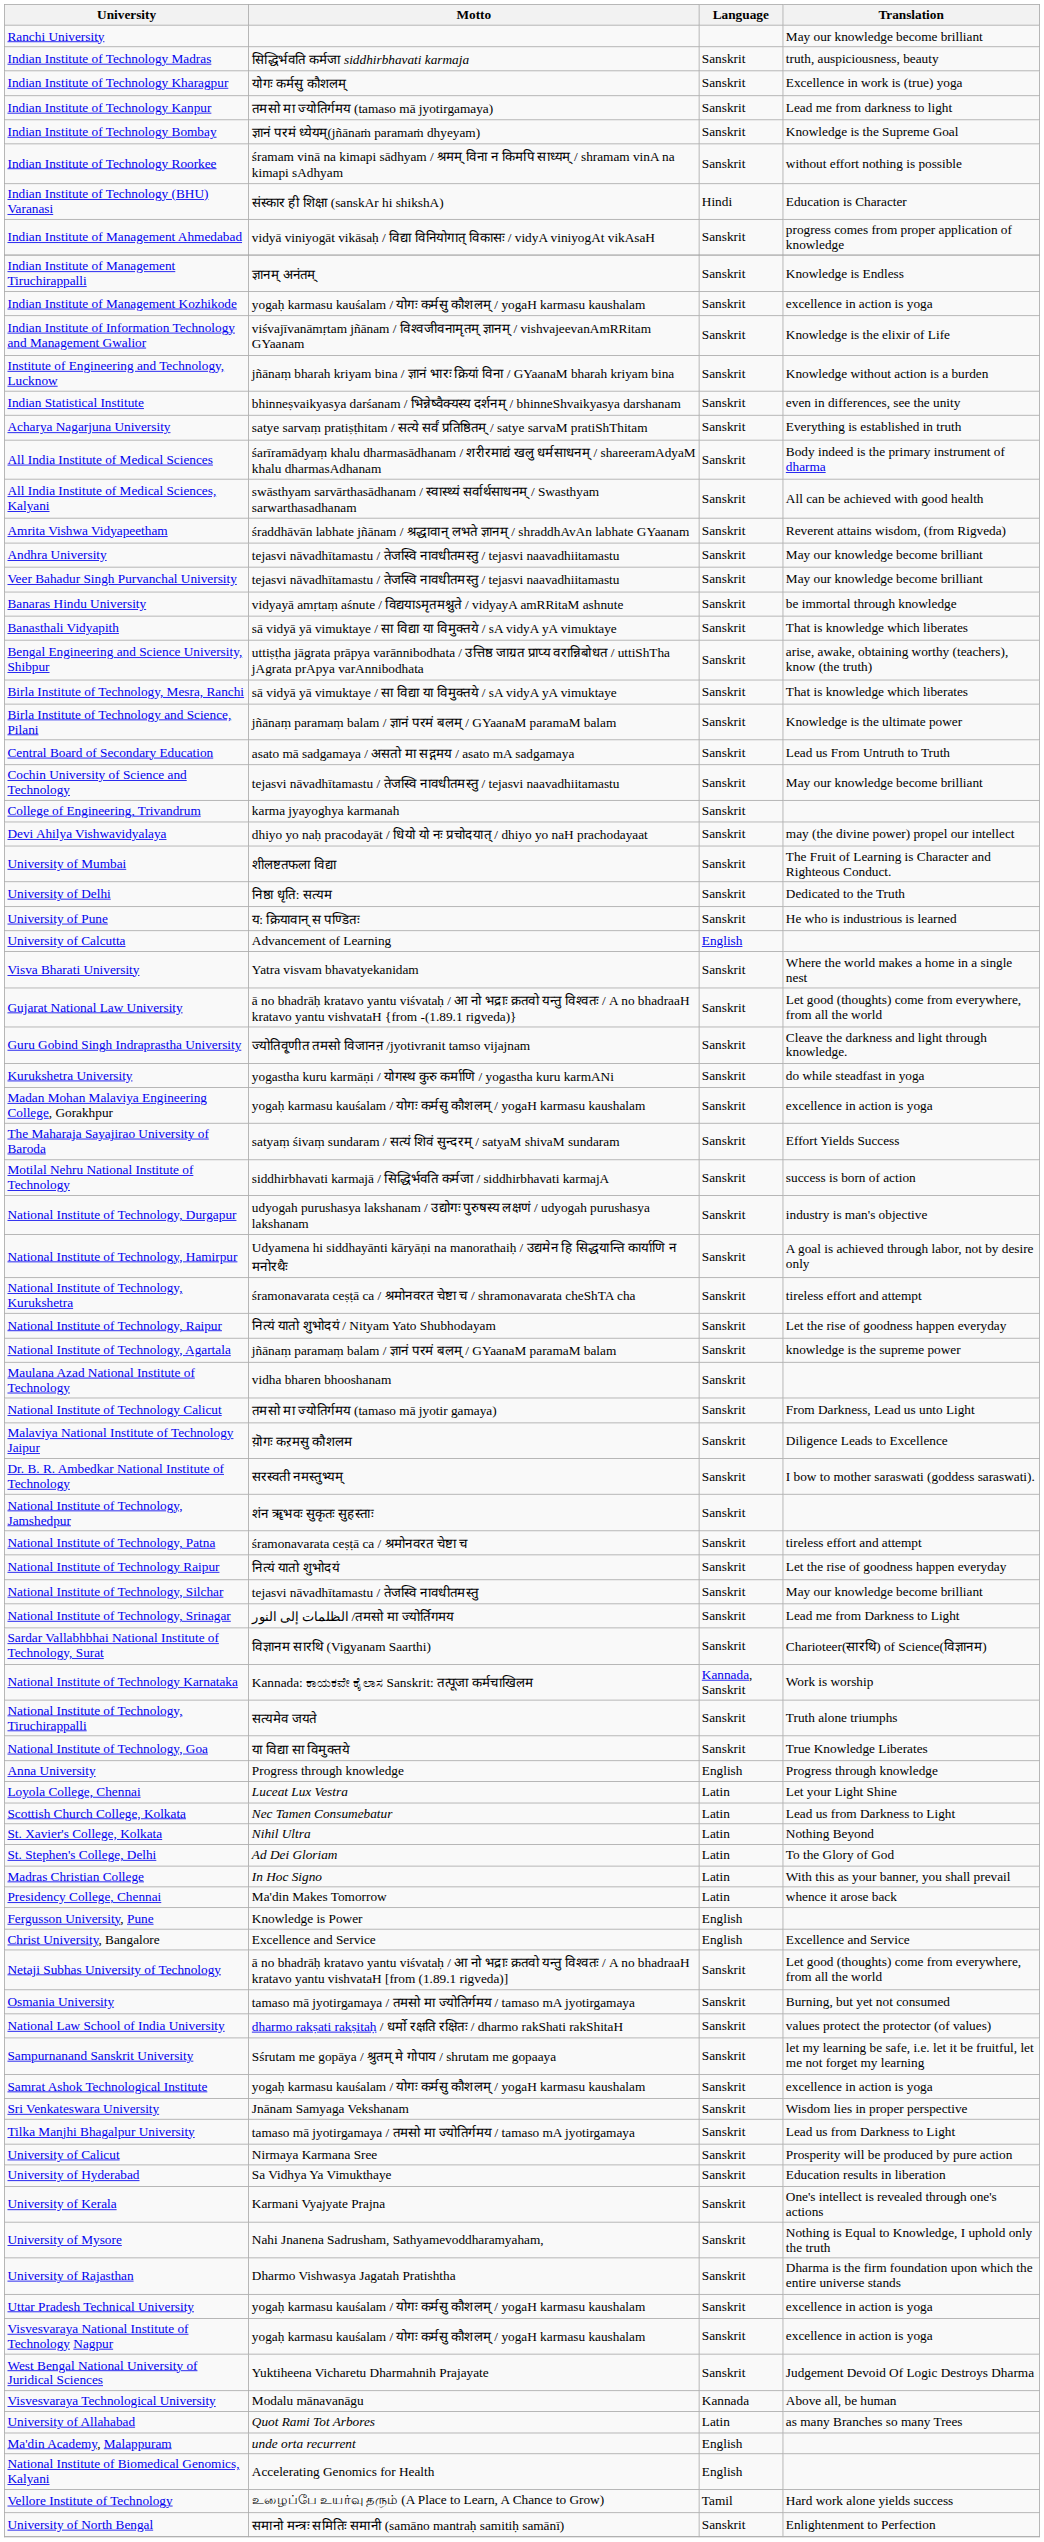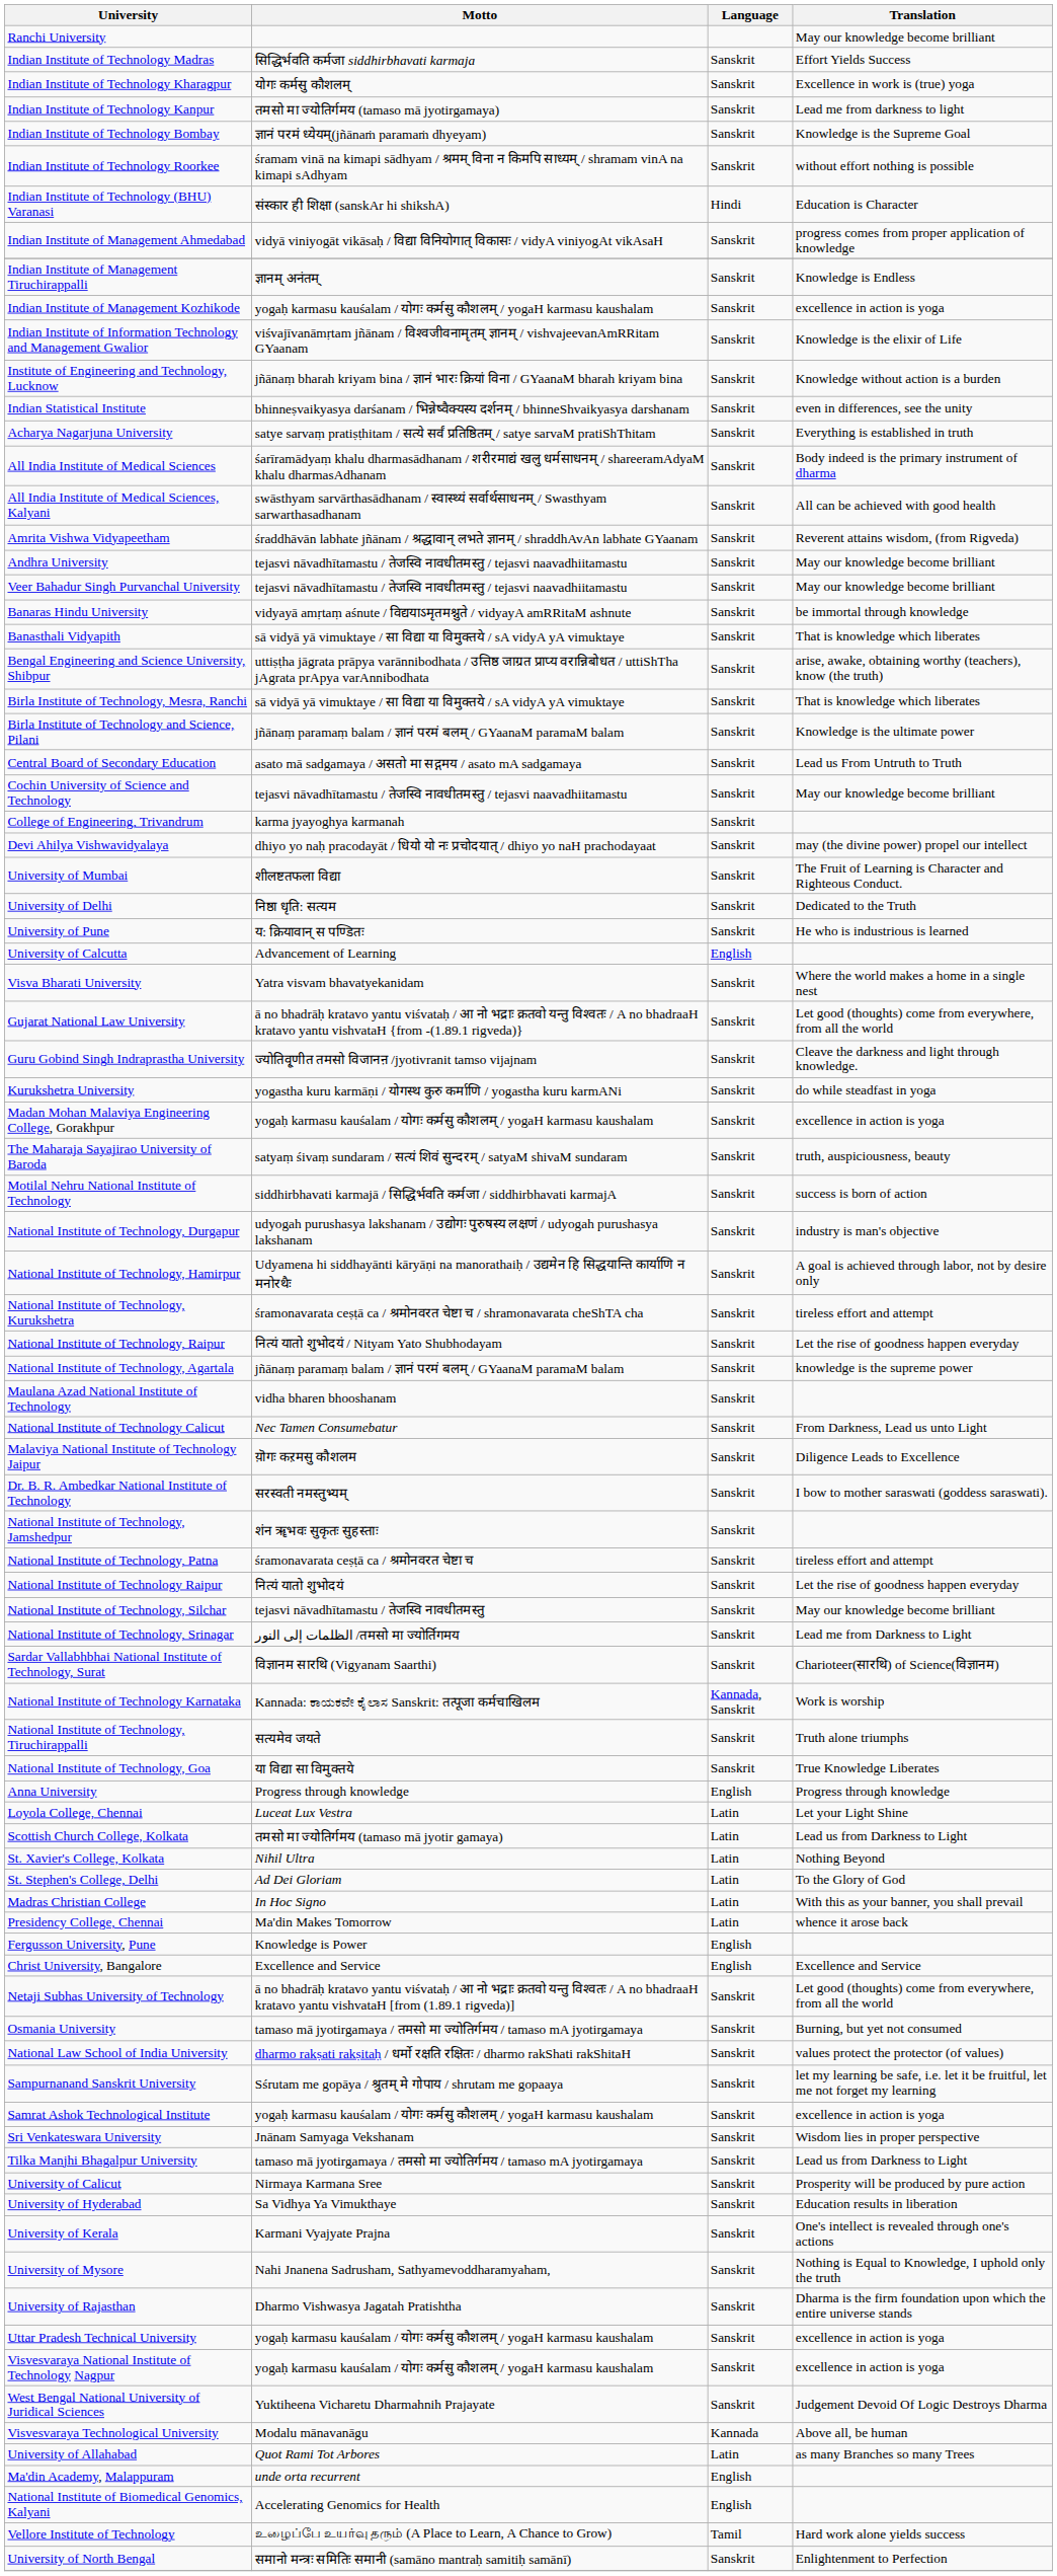Indian Institute of Technology Madras | Translation: truth, auspiciousness, beauty -> Effort Yields Success
The Maharaja Sayajirao University of Baroda | Translation: Effort Yields Success -> truth, auspiciousness, beauty
National Institute of Technology Calicut | Motto: तमसो मा ज्योतिर्गमय (tamaso mā jyotir gamaya) -> Nec Tamen Consumebatur
Scottish Church College, Kolkata | Motto: Nec Tamen Consumebatur -> तमसो मा ज्योतिर्गमय (tamaso mā jyotir gamaya)
